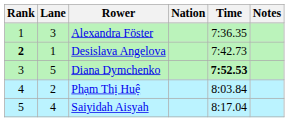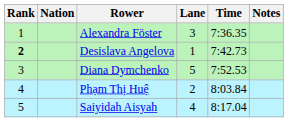columns swapped: Lane <-> Nation
Diana Dymchenko | Time: bold -> normal
